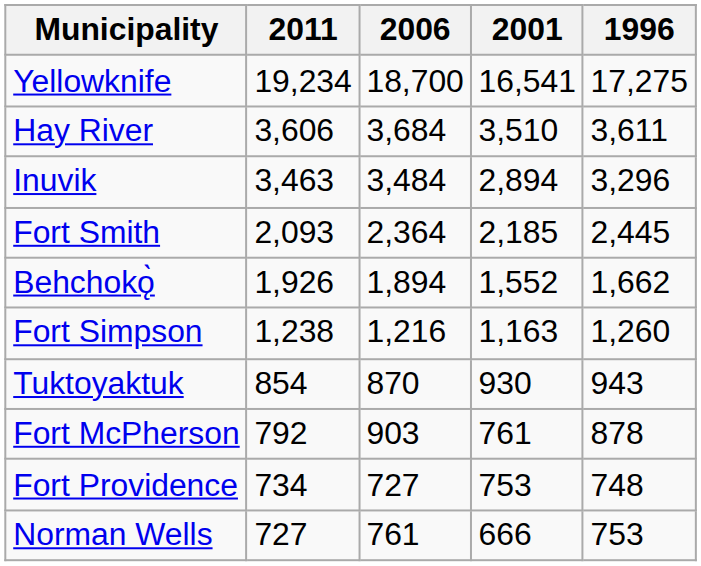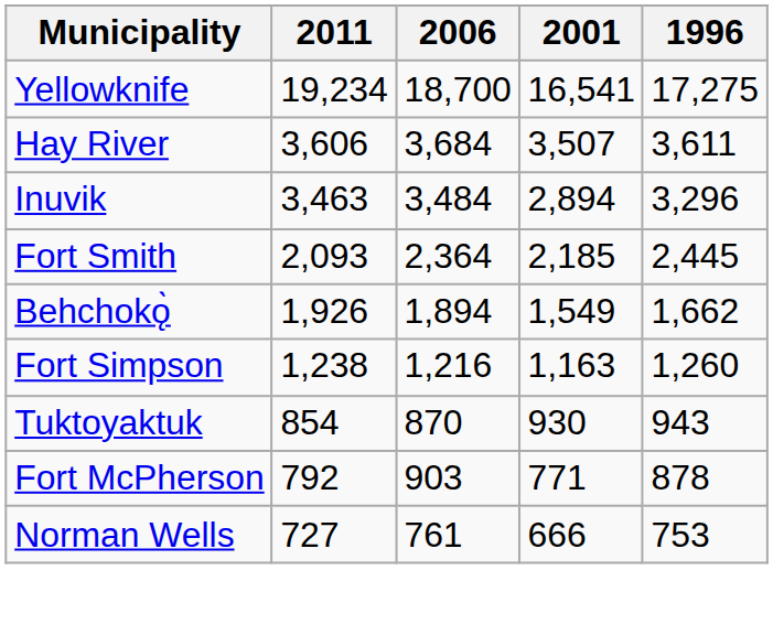Hay River | 2001: 3,510 -> 3,507
Behchokǫ̀ | 2001: 1,552 -> 1,549
Fort McPherson | 2001: 761 -> 771
- row: Fort Providence | 734 | 727 | 753 | 748
